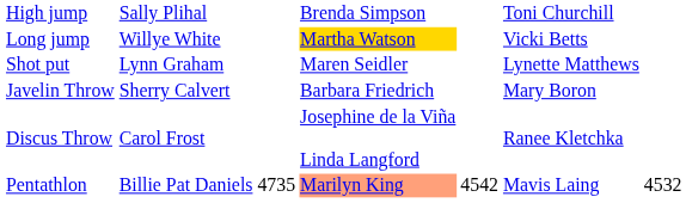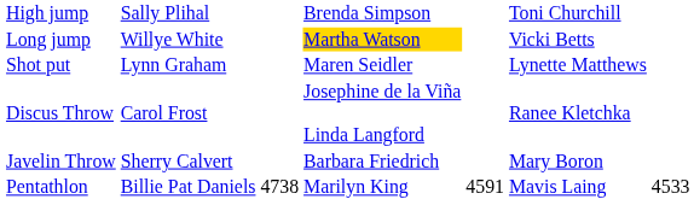rows swapped: Discus Throw <-> Javelin Throw
Pentathlon | column 3: 4735 -> 4738
Pentathlon | column 4: lightsalmon background -> no background
Pentathlon | column 5: 4542 -> 4591
Pentathlon | column 7: 4532 -> 4533
